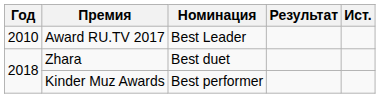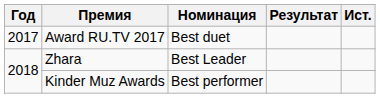Award RU.TV 2017 | Год: 2010 -> 2017
Award RU.TV 2017 | Номинация: Best Leader -> Best duet
Zhara | Номинация: Best duet -> Best Leader
